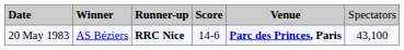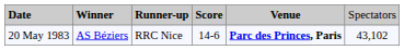20 May 1983 | column 3: bold -> normal
20 May 1983 | column 6: 43,100 -> 43,102
